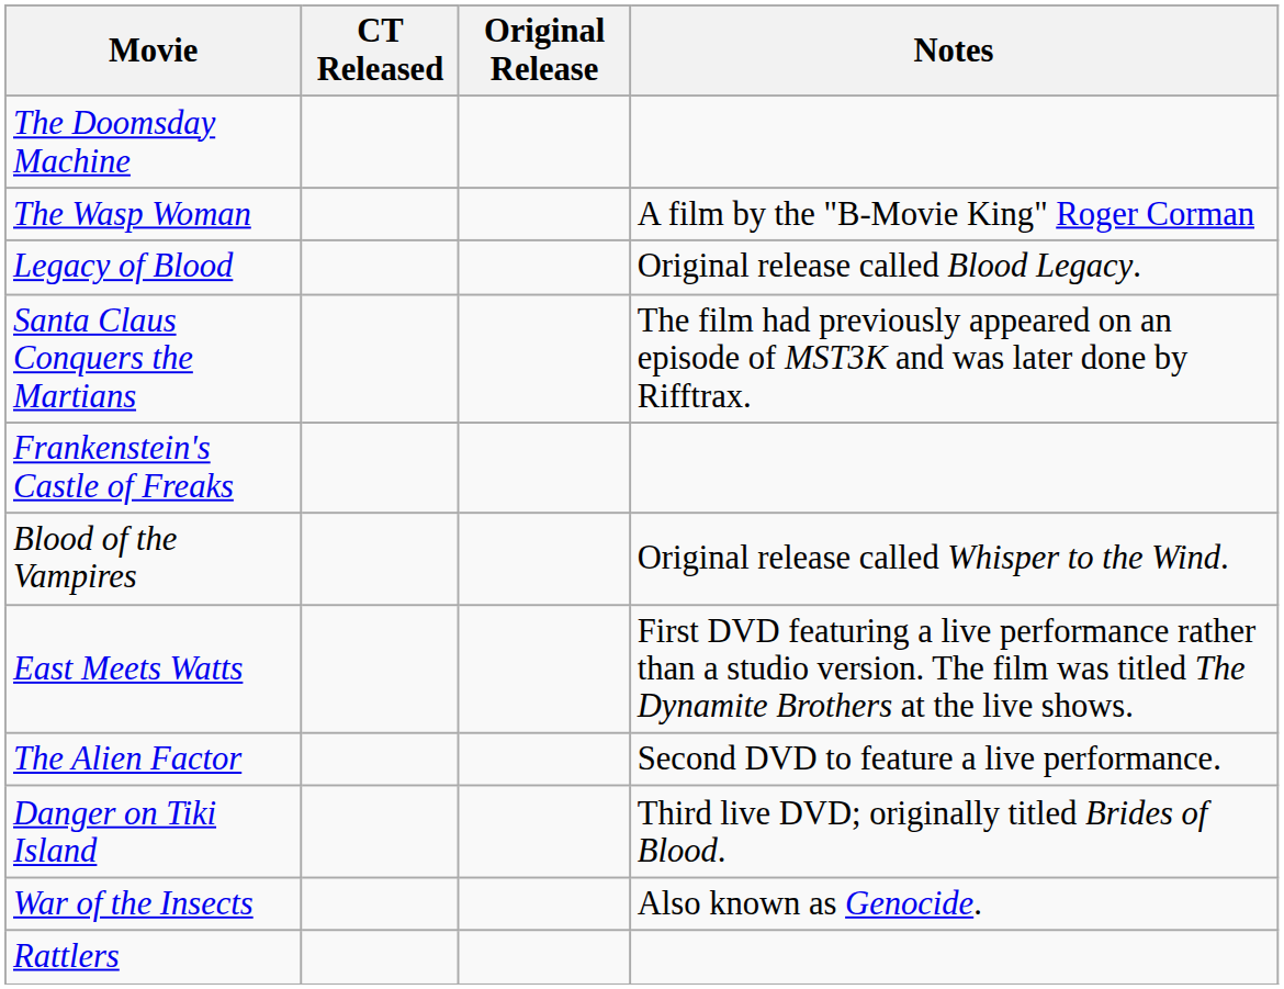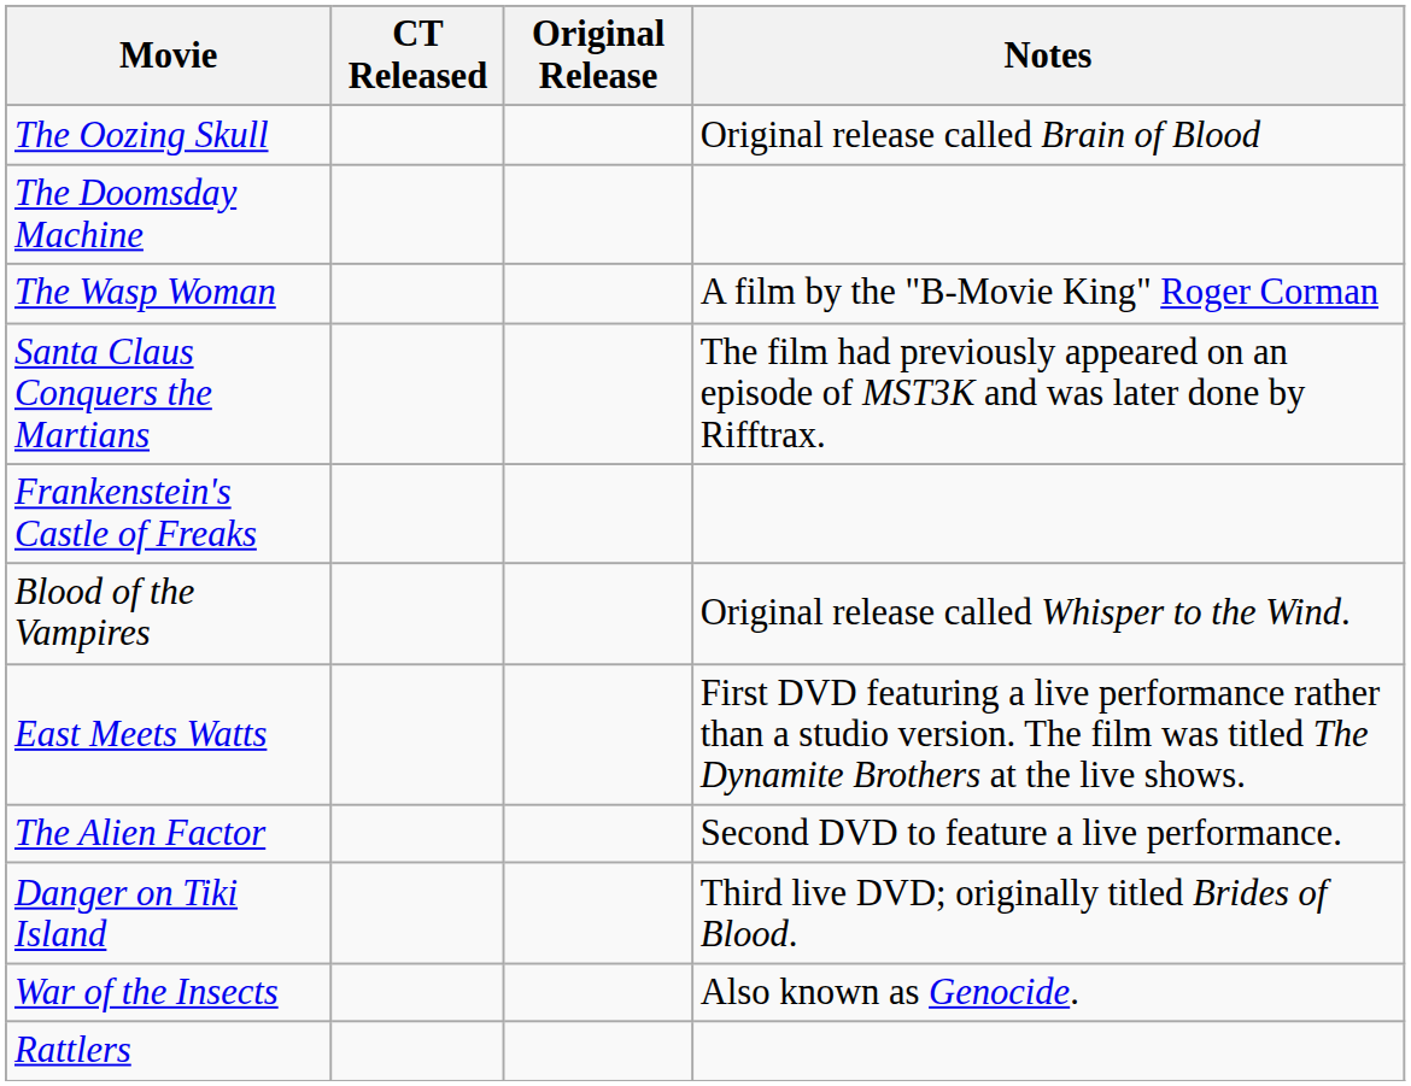+ row: The Oozing Skull | Original release called Brain of Blood
- row: Legacy of Blood | Original release called Blood Legacy.
